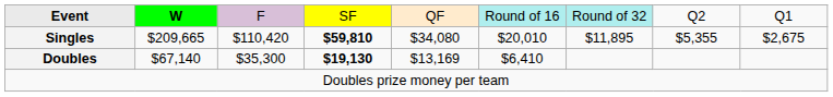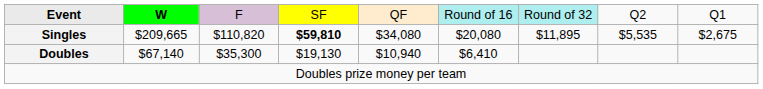Singles | column 3: $110,420 -> $110,820
Singles | column 6: $20,010 -> $20,080
Singles | column 8: $5,355 -> $5,535
Doubles | column 4: bold -> normal
Doubles | column 5: $13,169 -> $10,940
